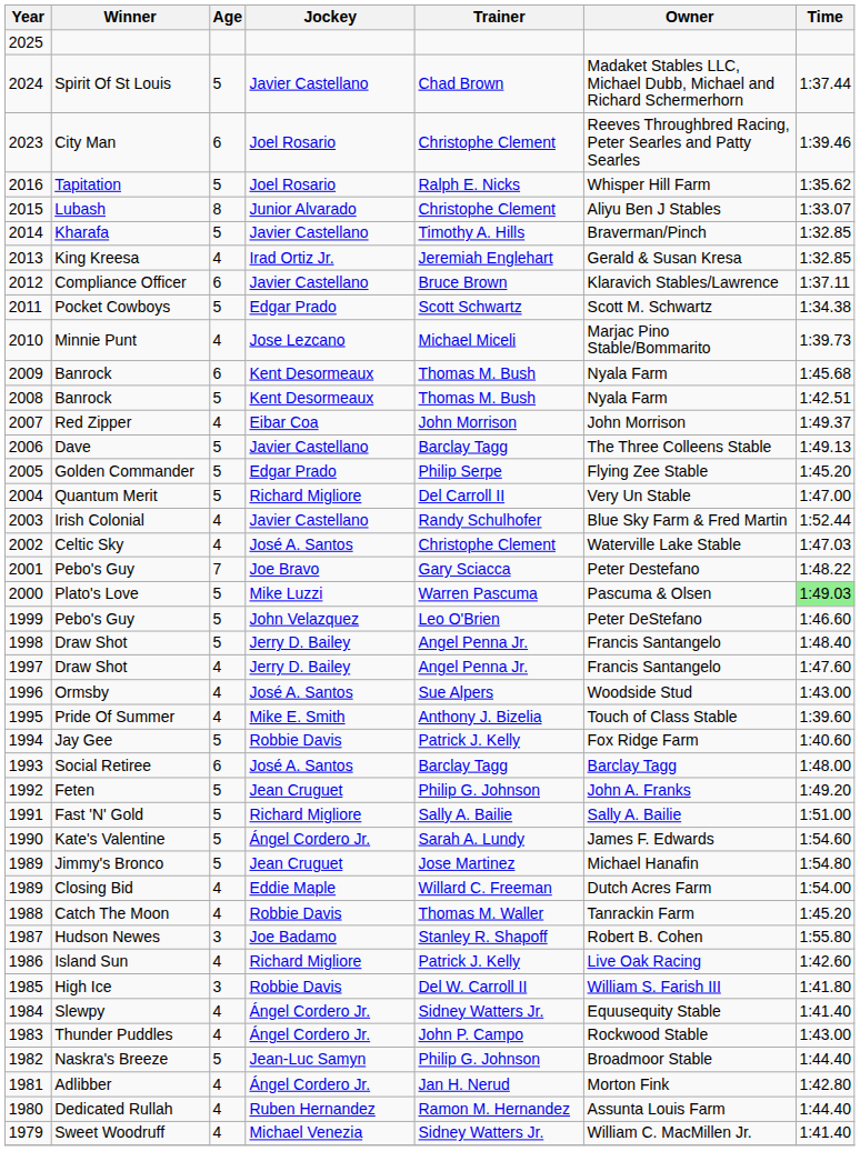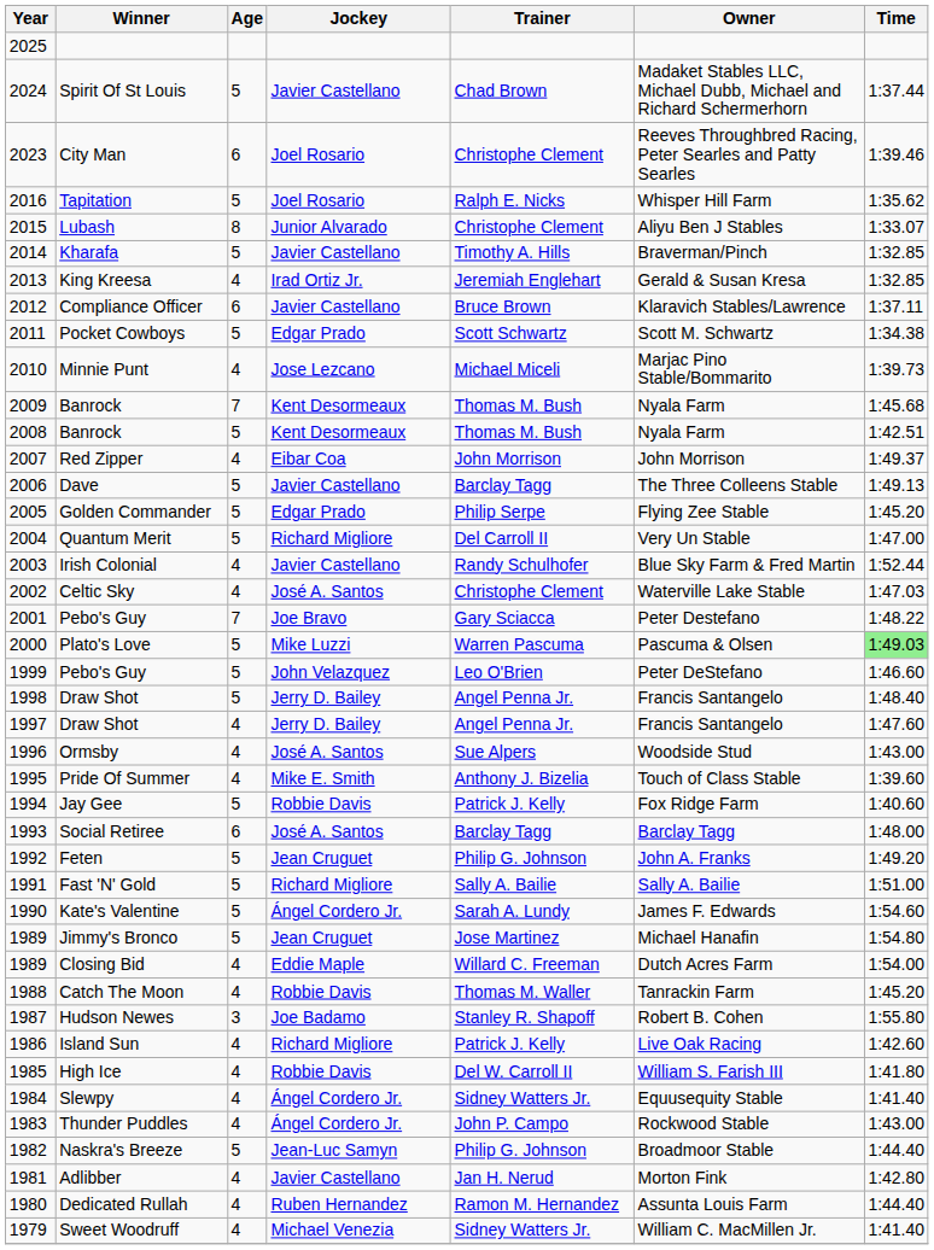2009 / Banrock | Age: 6 -> 7
High Ice | Age: 3 -> 4
Adlibber | Jockey: Ángel Cordero Jr. -> Javier Castellano
